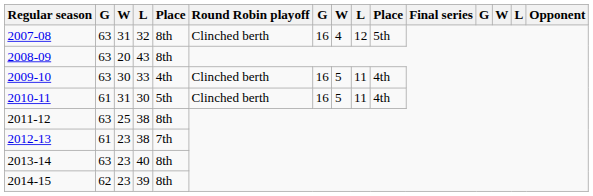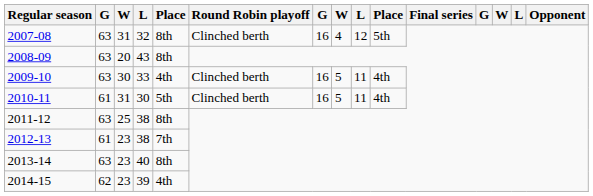2014-15 | column 5: 8th -> 4th
